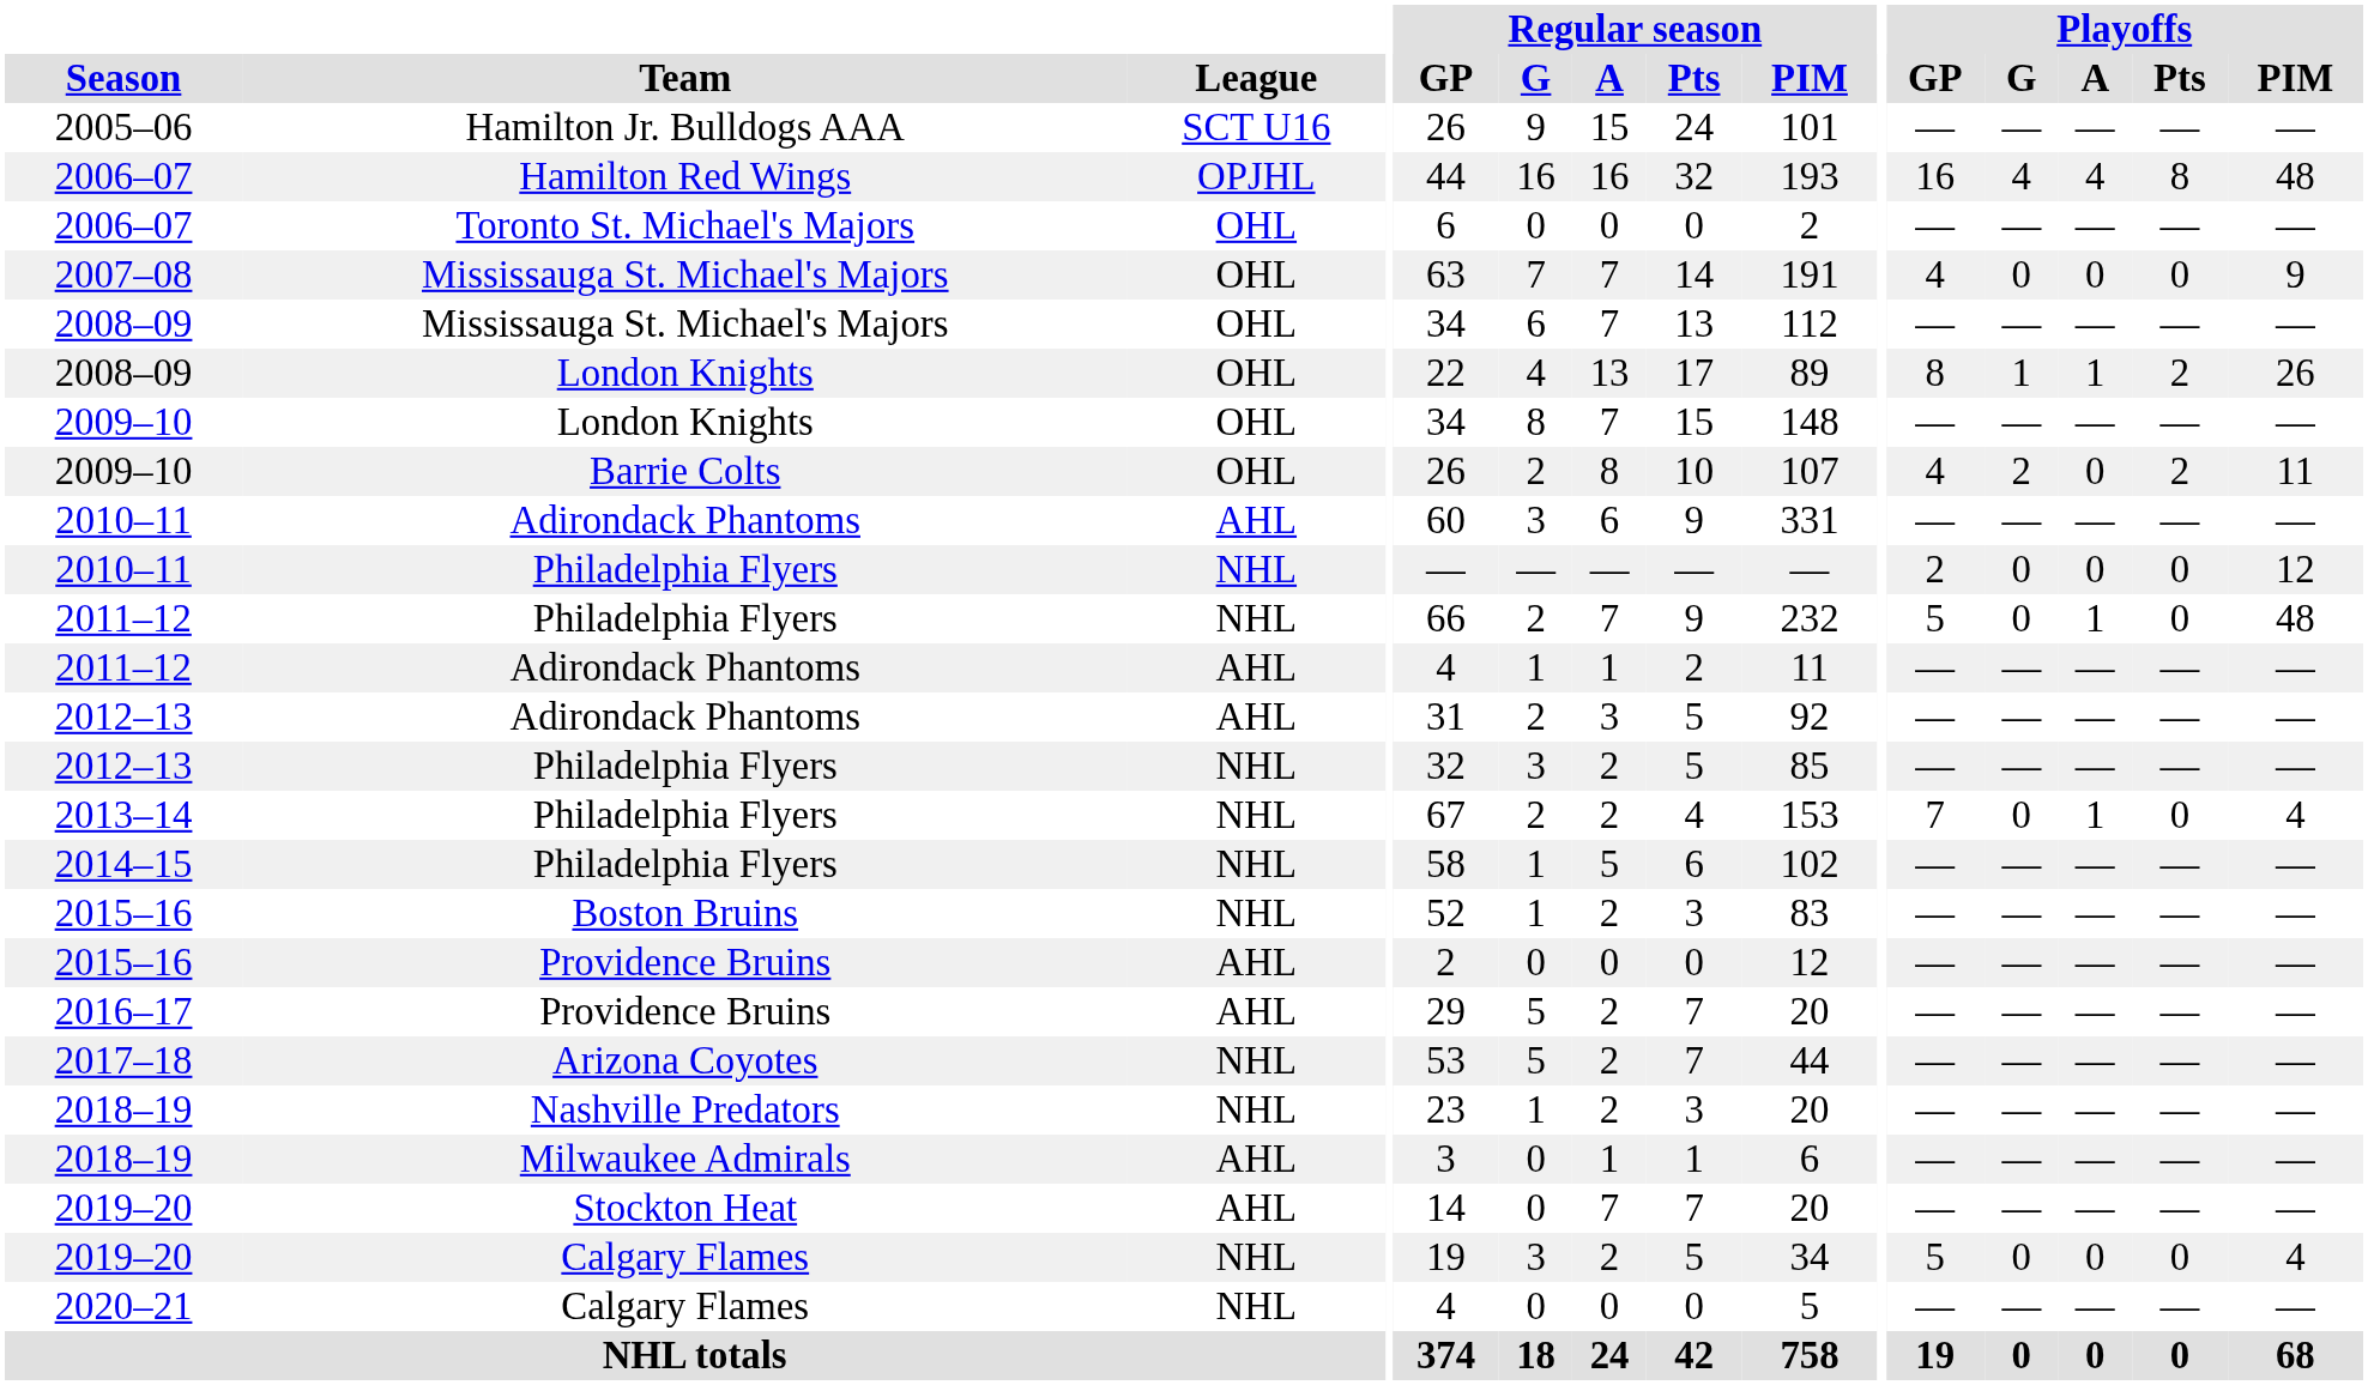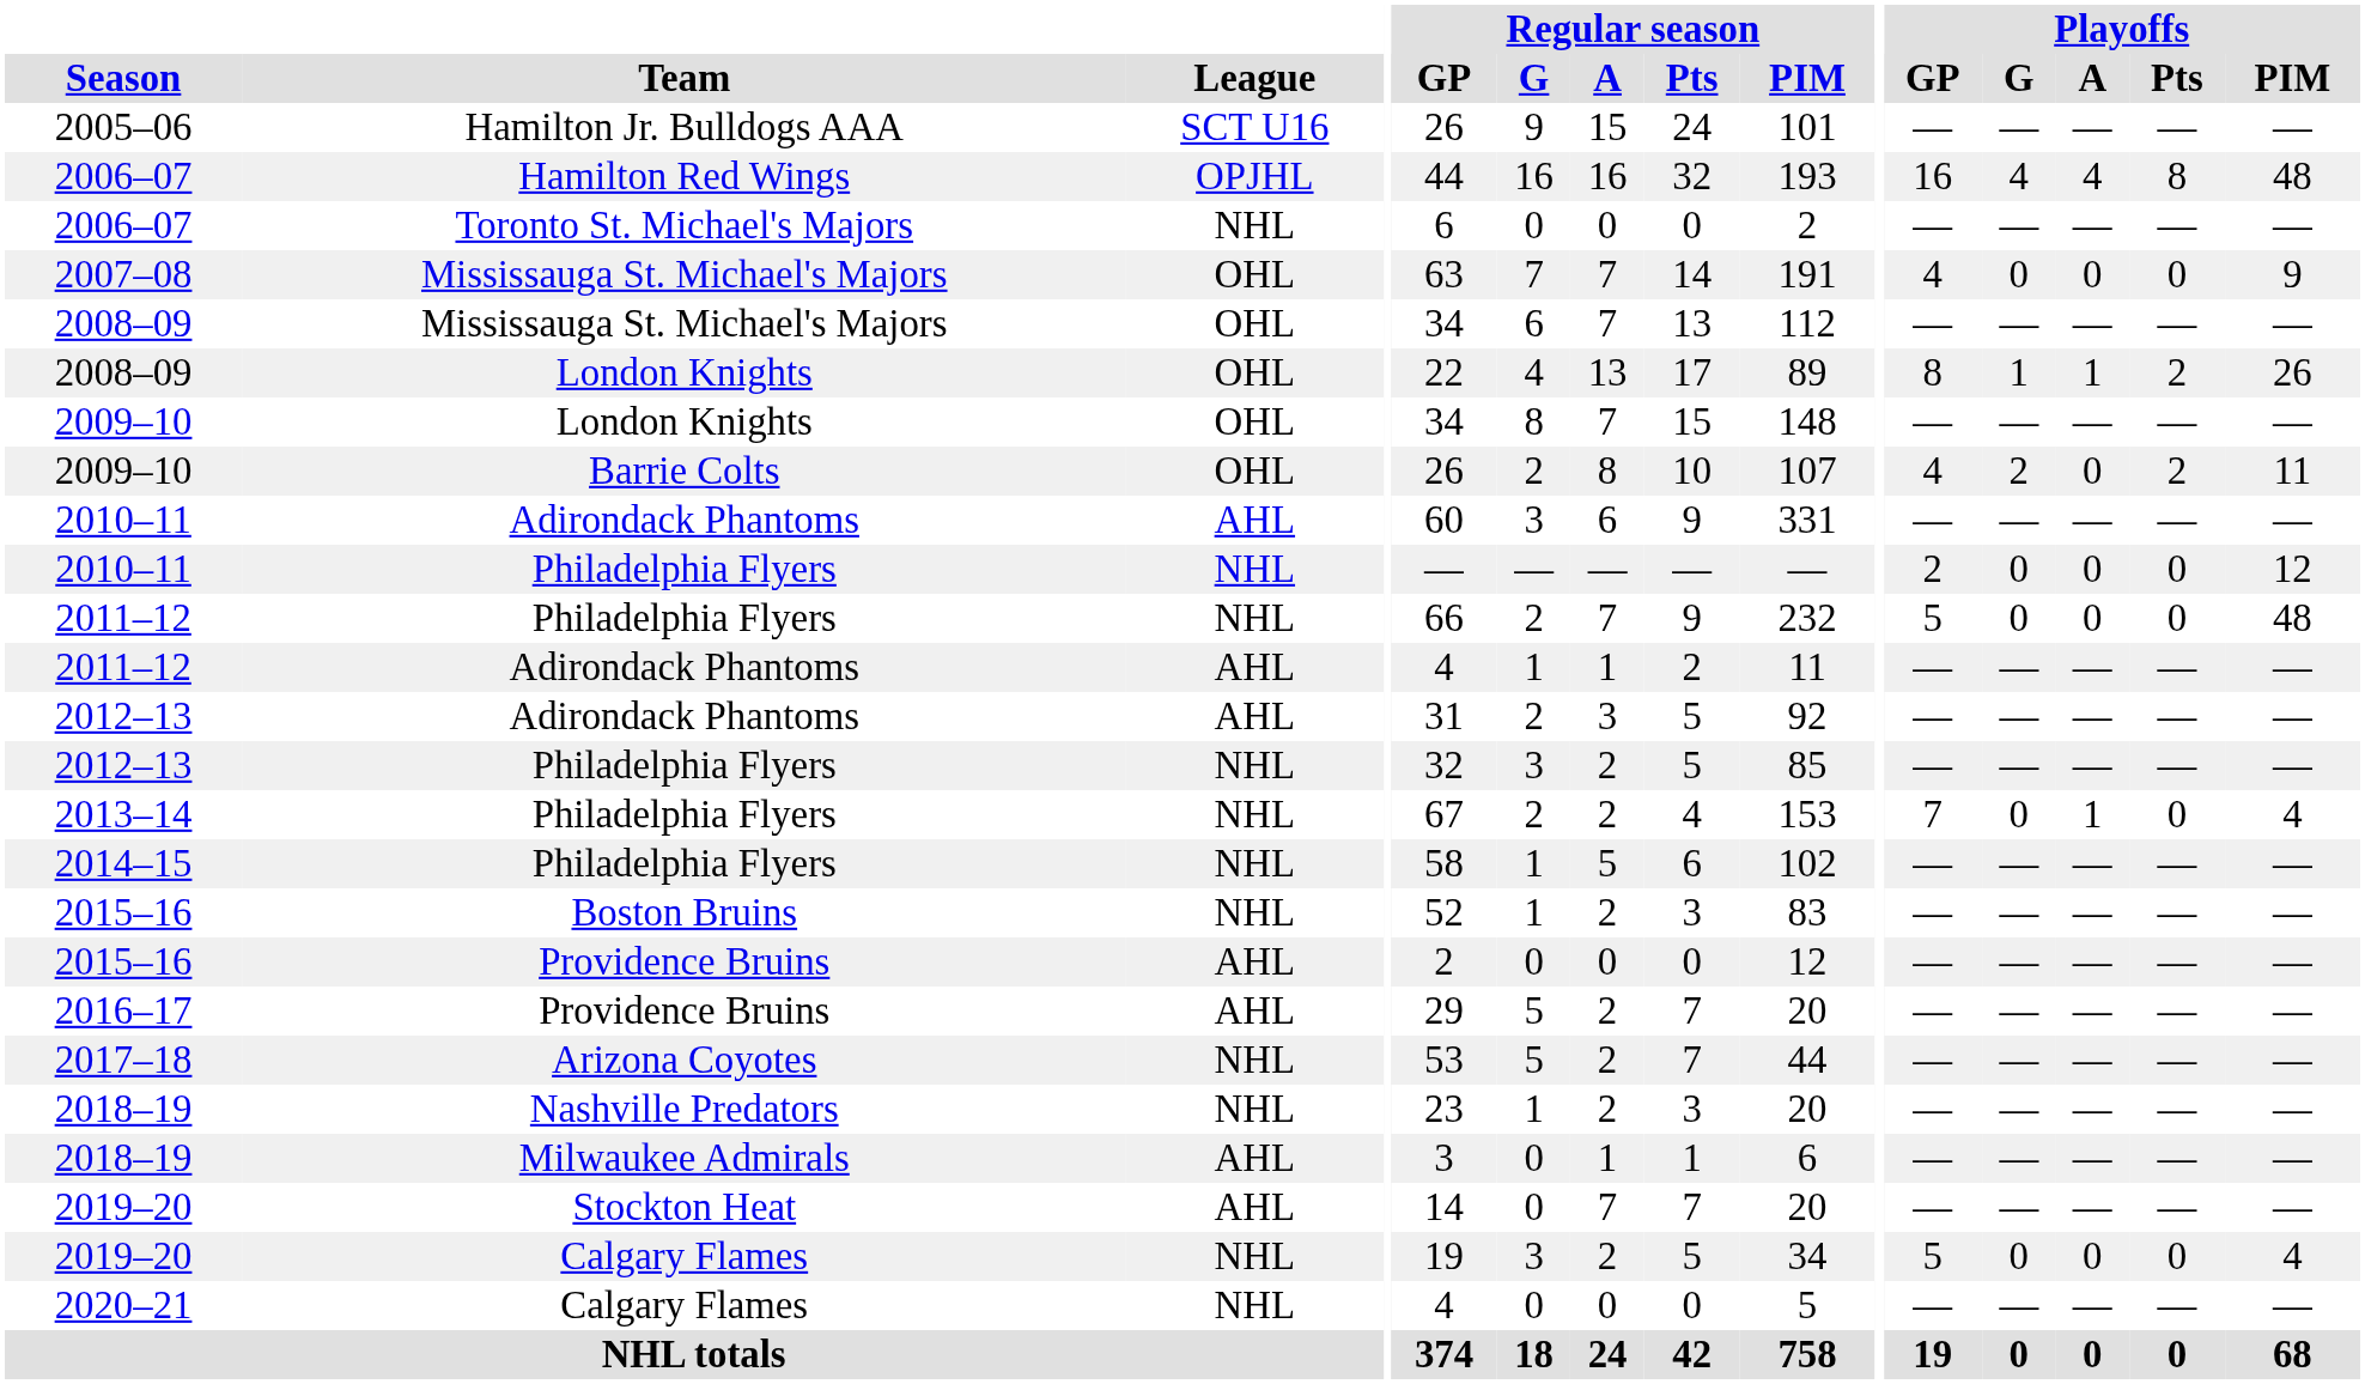2006–07 / Toronto St. Michael's Majors | League: OHL -> NHL
2011–12 / Philadelphia Flyers | Playoffs / A: 1 -> 0
